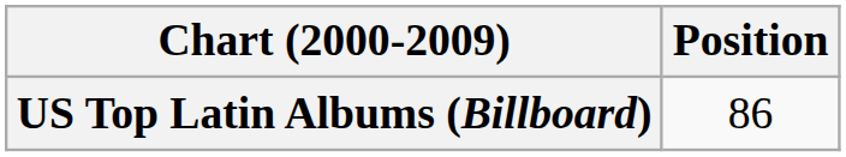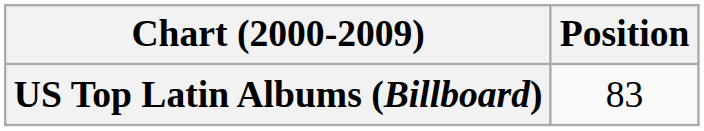US Top Latin Albums (Billboard) | Position: 86 -> 83
